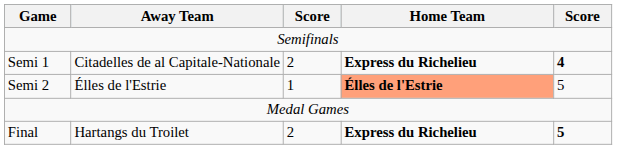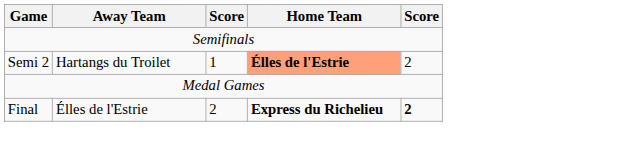- row: Semi 1 | Citadelles de al Capitale-Nationale | 2 | Express du Richelieu | 4
Semi 2 | Away Team: Élles de l'Estrie -> Hartangs du Troilet
Semi 2 | column 5: 5 -> 2
Final | Away Team: Hartangs du Troilet -> Élles de l'Estrie
Final | column 5: 5 -> 2
